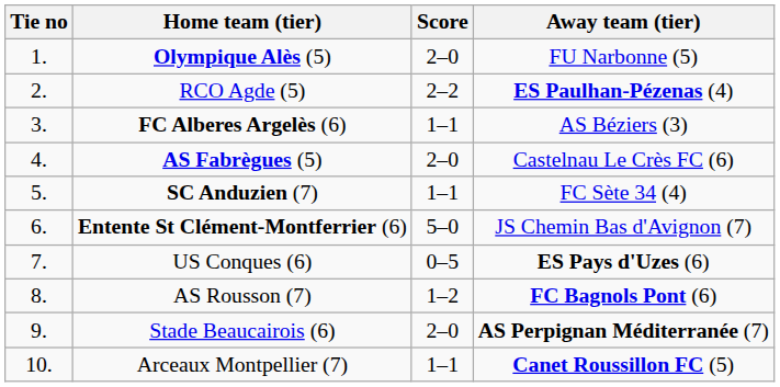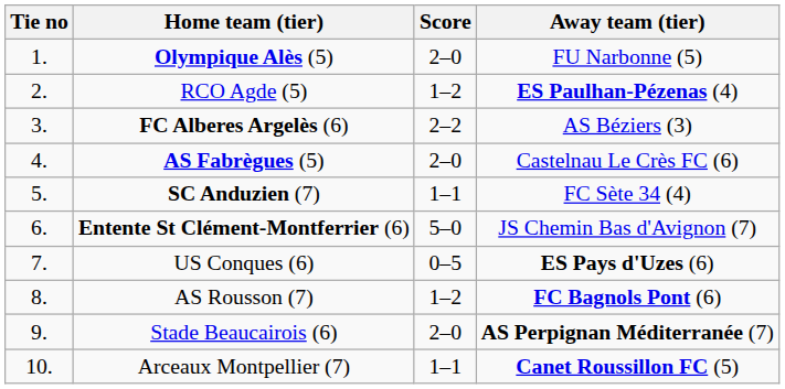RCO Agde (5) | Score: 2–2 -> 1–2
FC Alberes Argelès (6) | Score: 1–1 -> 2–2
